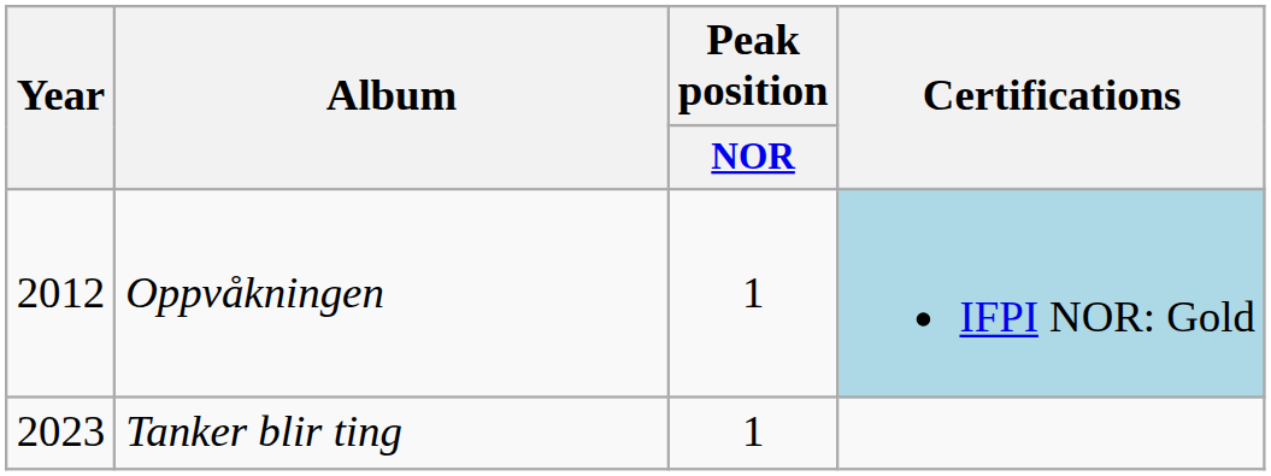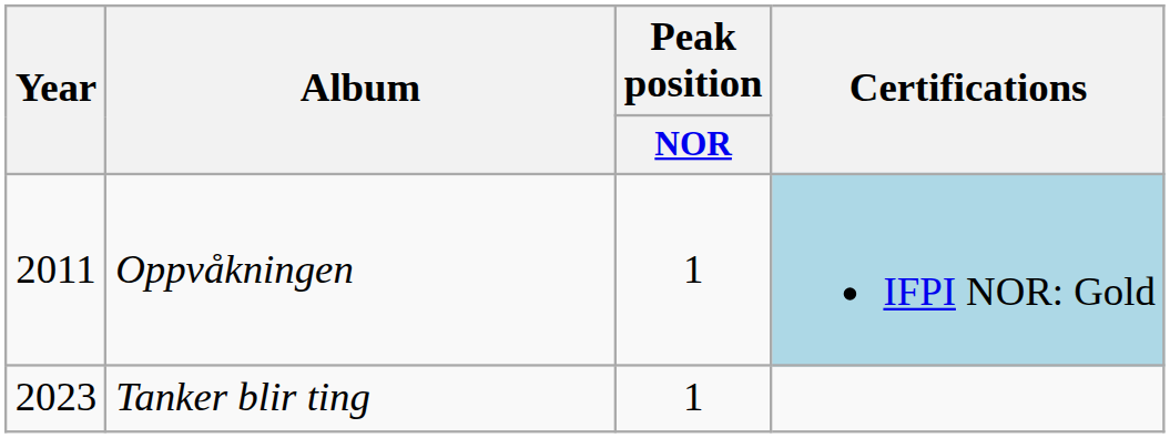Oppvåkningen | Year: 2012 -> 2011
